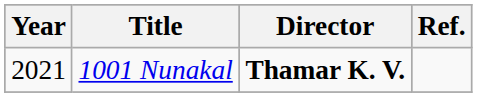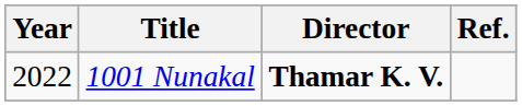1001 Nunakal | Year: 2021 -> 2022
